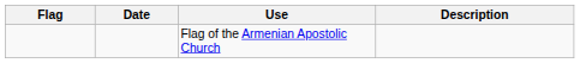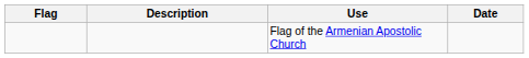columns swapped: Date <-> Description
